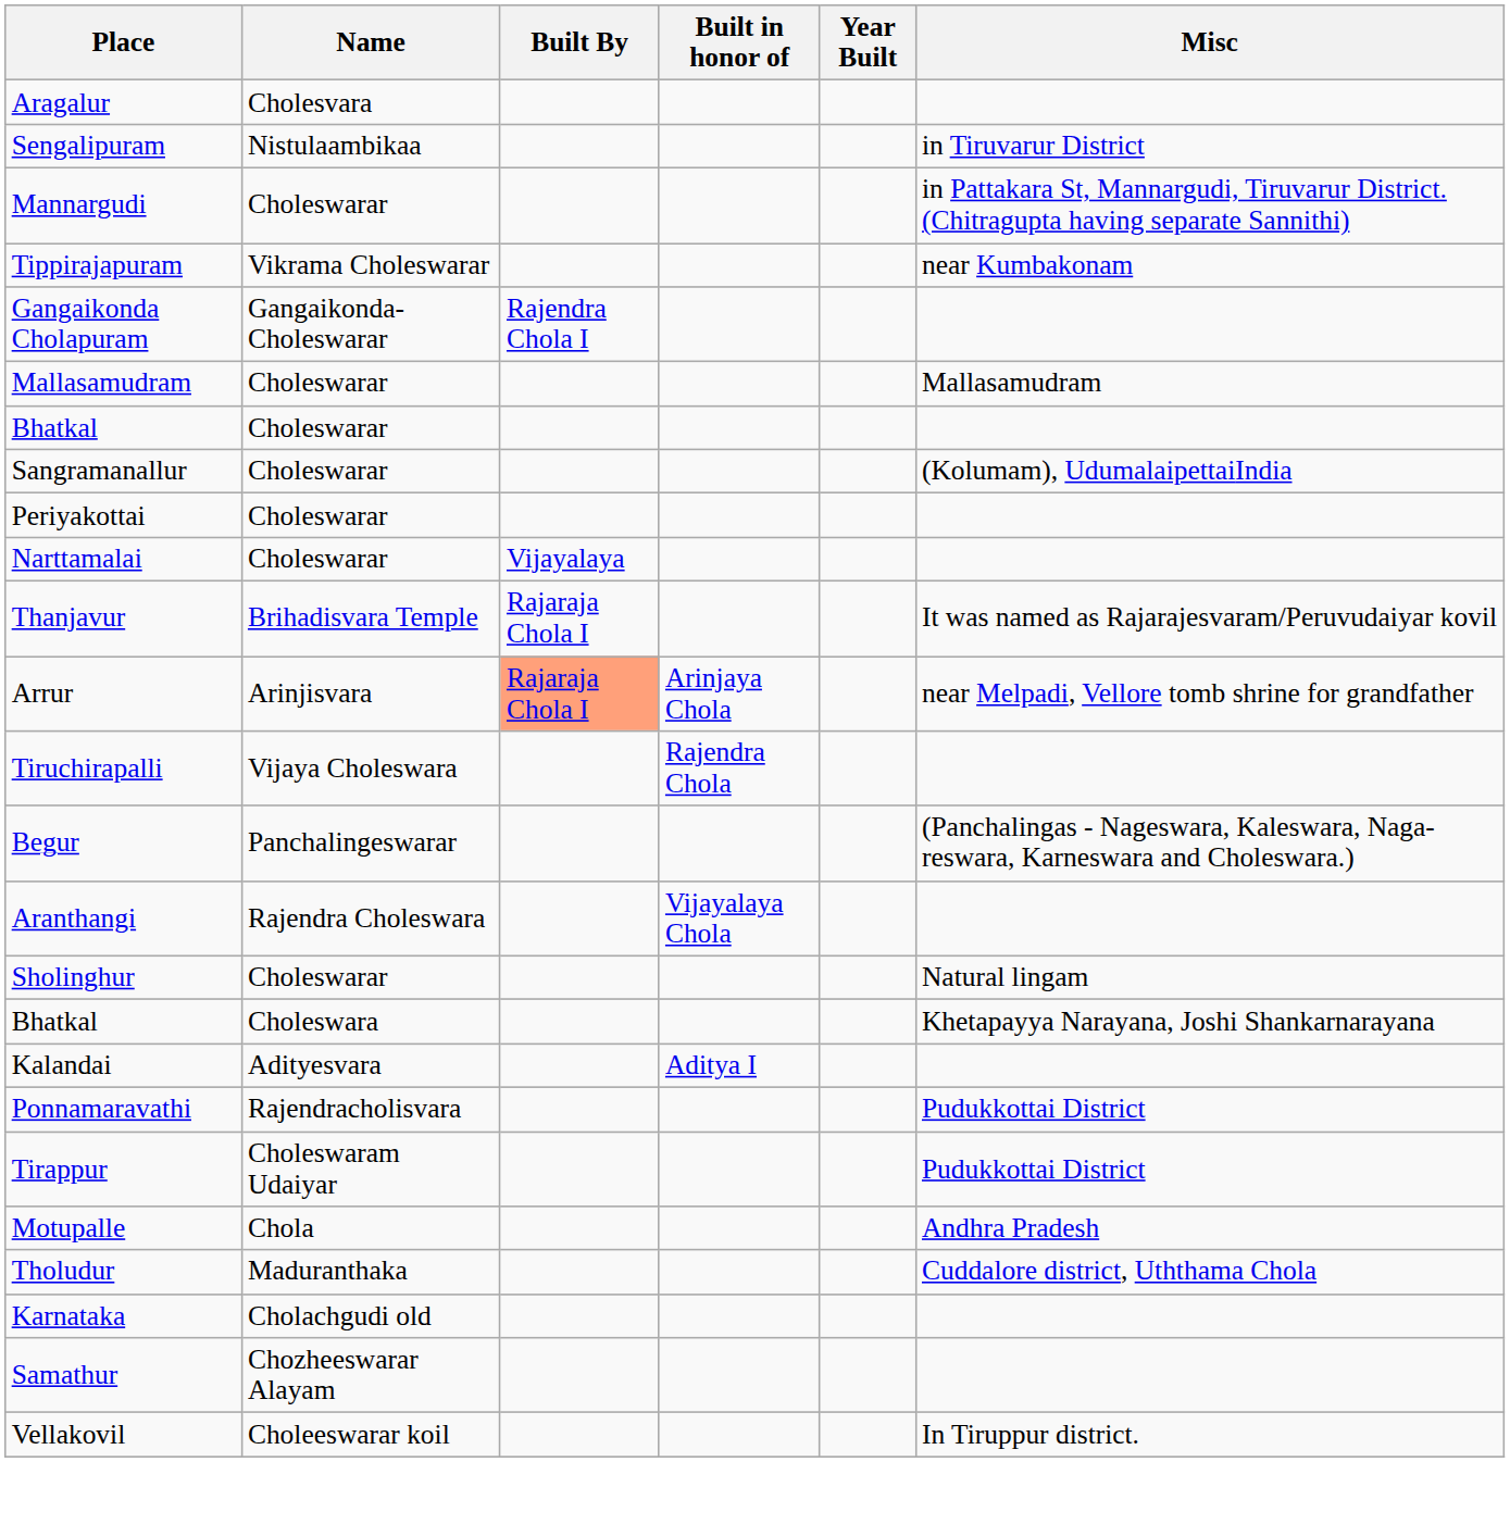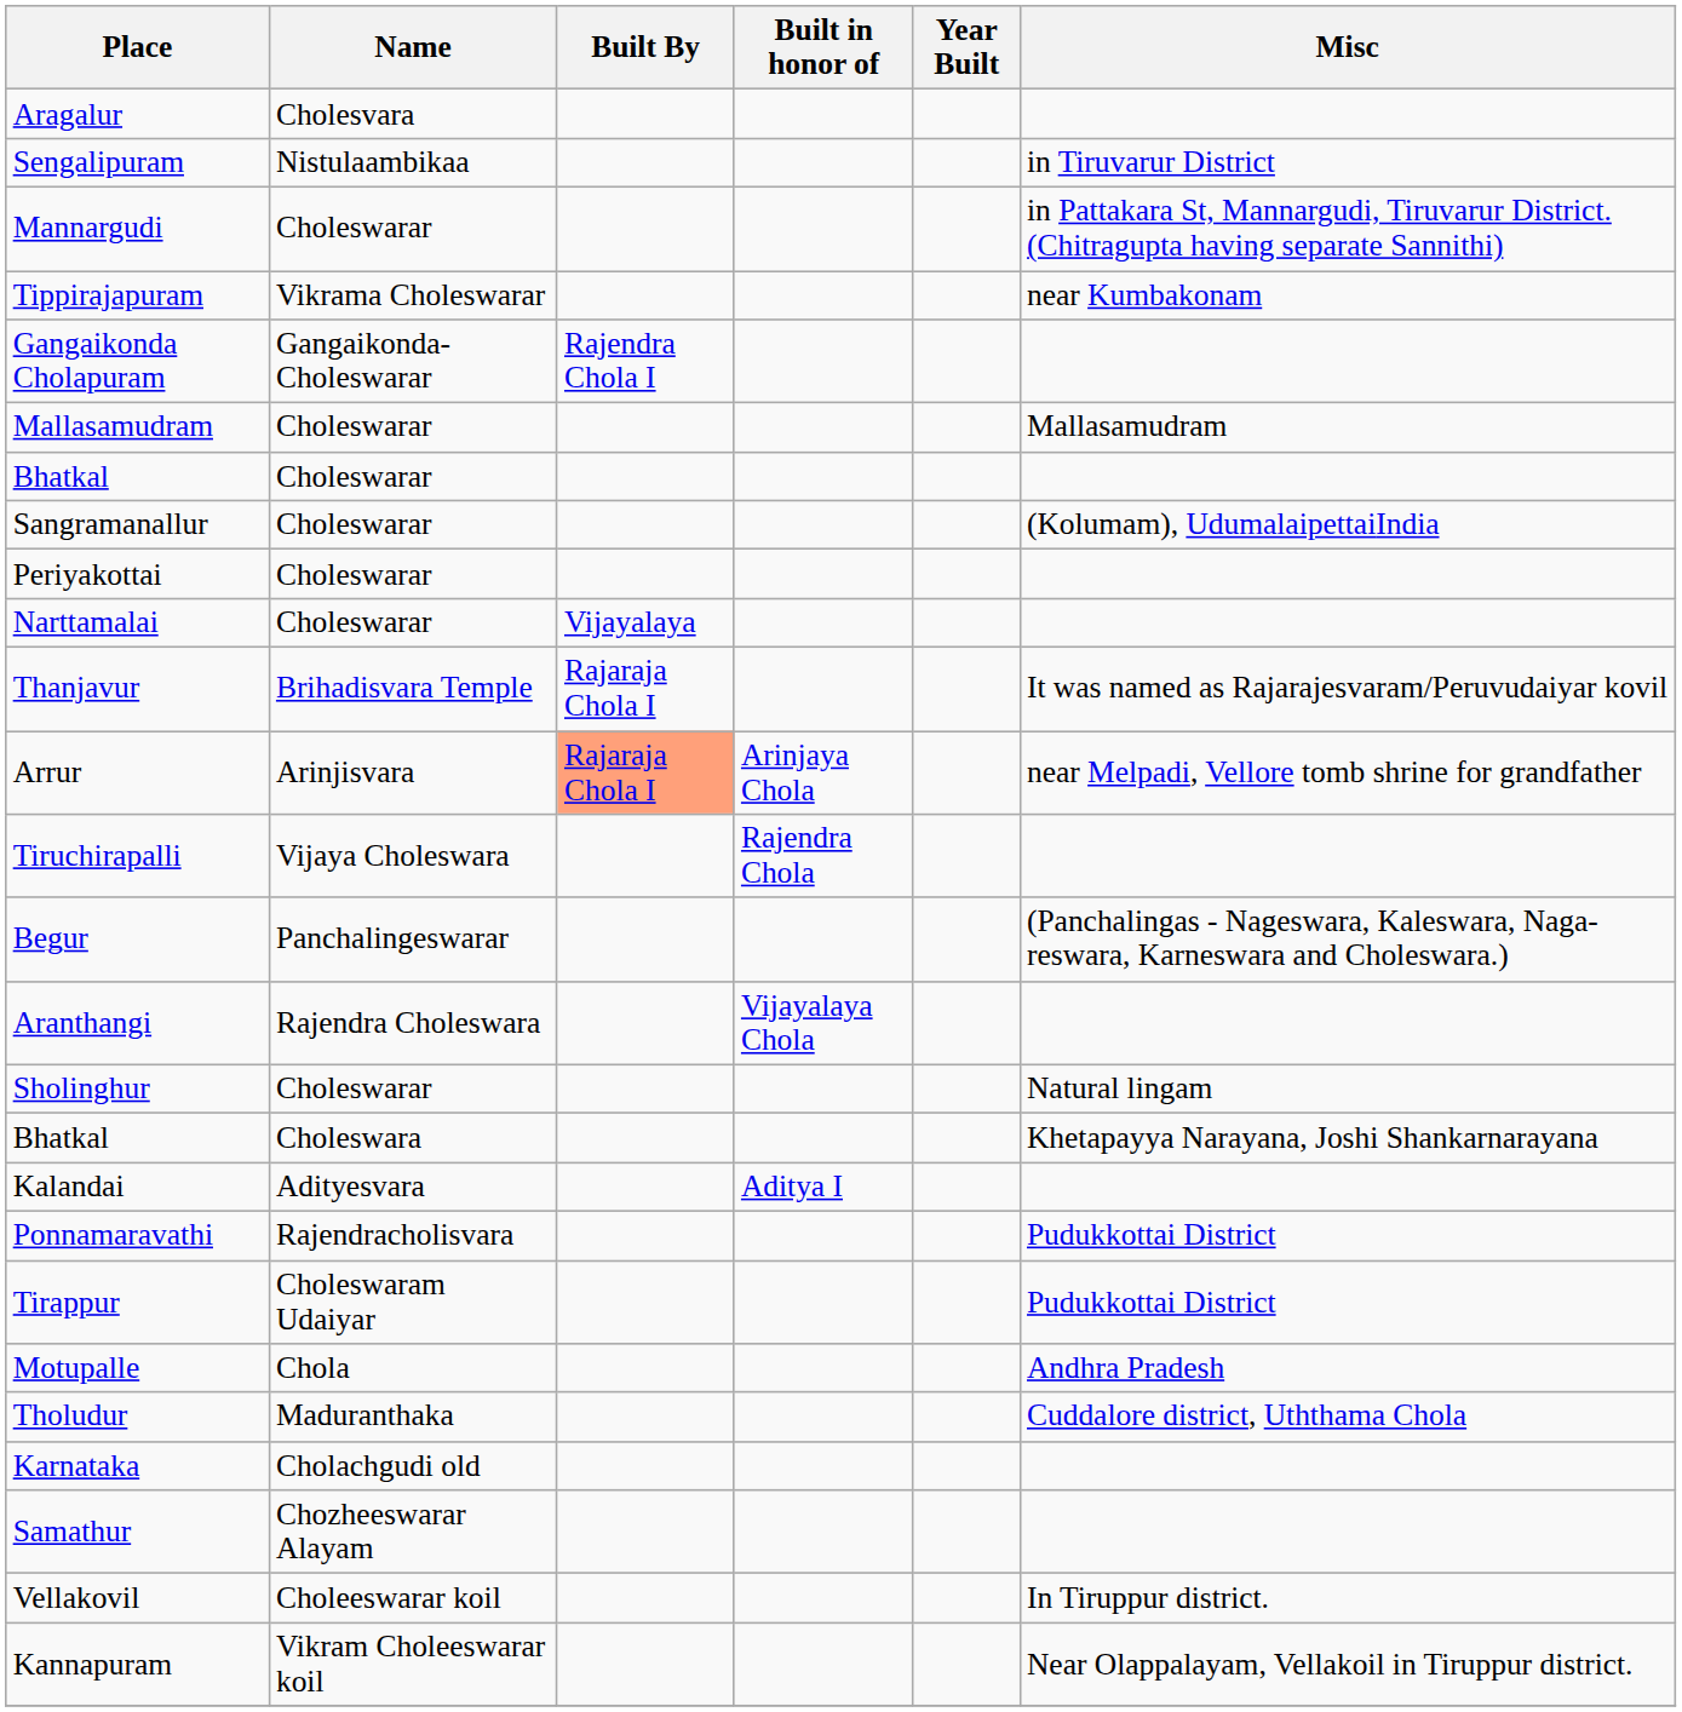+ row: Kannapuram | Vikram Choleeswarar koil | Near Olappalayam, Vellakoil in Tiruppur district.
